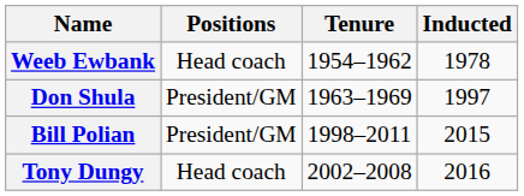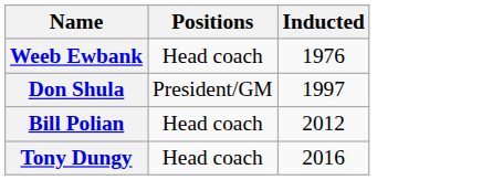- column: Tenure | 1954–1962 | 1963–1969 | 1998–2011 | 2002–2008
Weeb Ewbank | Inducted: 1978 -> 1976
Bill Polian | Positions: President/GM -> Head coach
Bill Polian | Inducted: 2015 -> 2012
